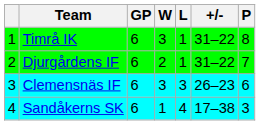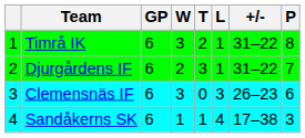+ column: T | 2 | 3 | 0 | 1
